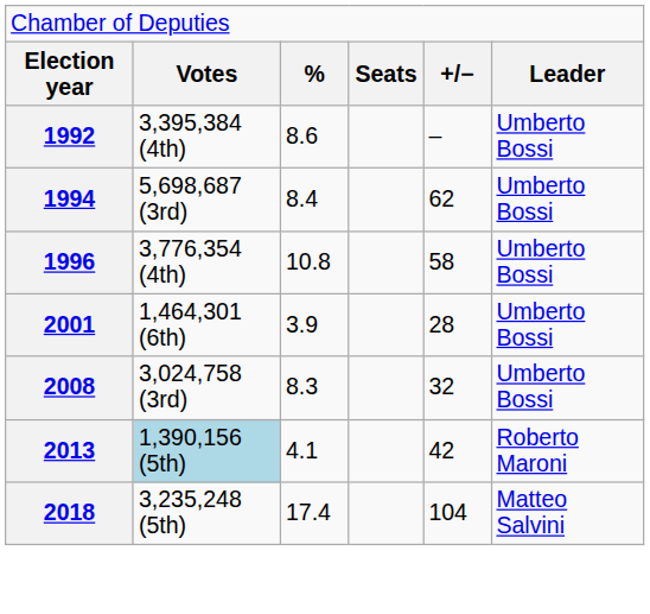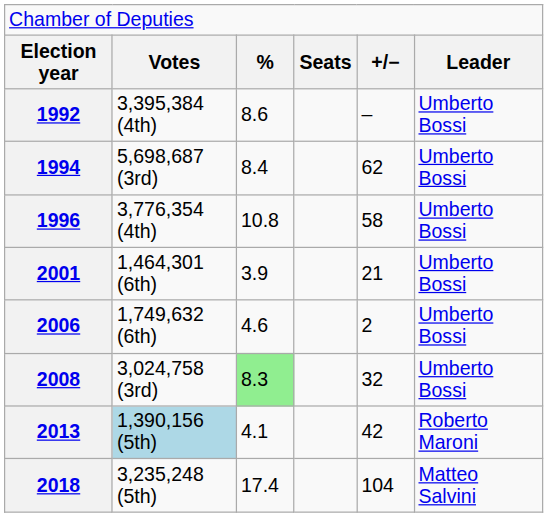2001 | column 5: 28 -> 21
+ row: 2006 | 1,749,632 (6th) | 4.6 | 2 | Umberto Bossi
2008 | column 3: no background -> lightgreen background
